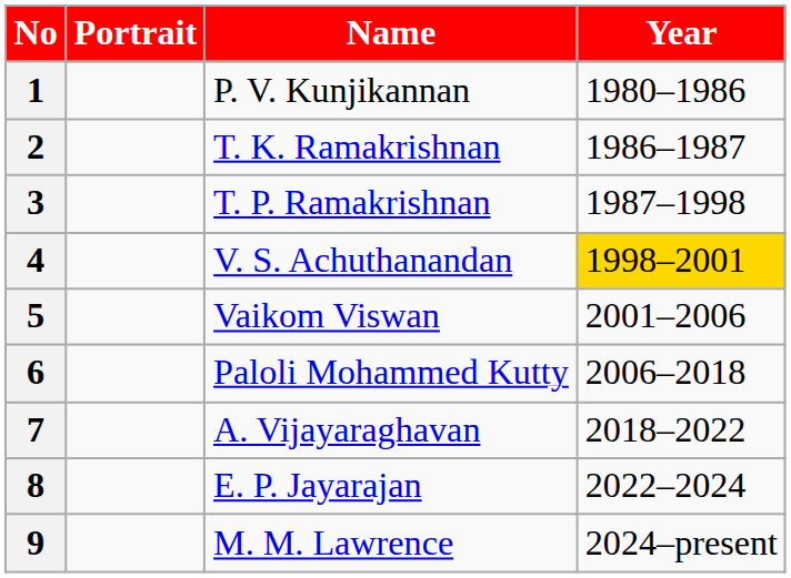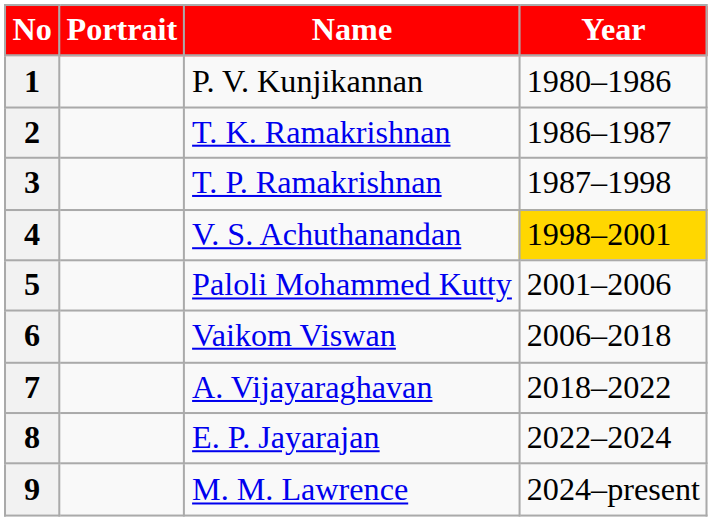5 | Name: Vaikom Viswan -> Paloli Mohammed Kutty
6 | Name: Paloli Mohammed Kutty -> Vaikom Viswan
